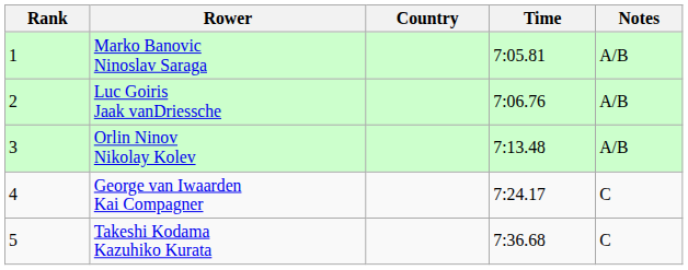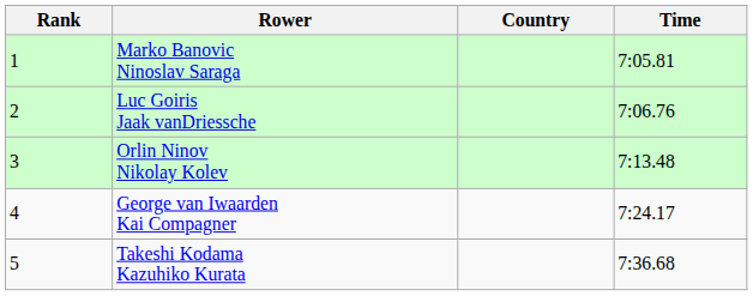- column: Notes | A/B | A/B | A/B | C | C
